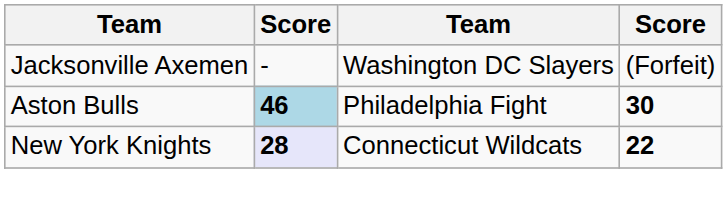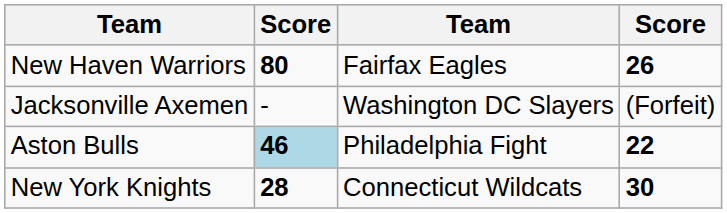+ row: New Haven Warriors | 80 | Fairfax Eagles | 26
Aston Bulls | column 4: 30 -> 22
New York Knights | column 2: lavender background -> no background
New York Knights | column 4: 22 -> 30
